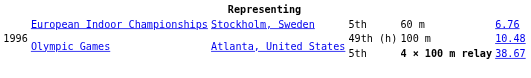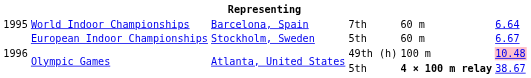+ row: 1995 | World Indoor Championships | Barcelona, Spain | 7th | 60 m | 6.64
European Indoor Championships | column 6: 6.76 -> 6.67
Olympic Games / 49th (h) | column 6: no background -> pink background
